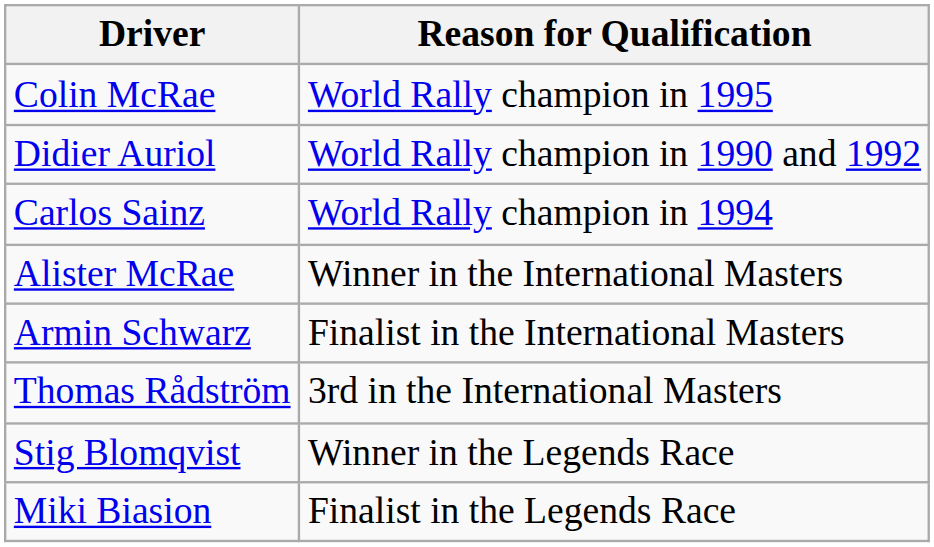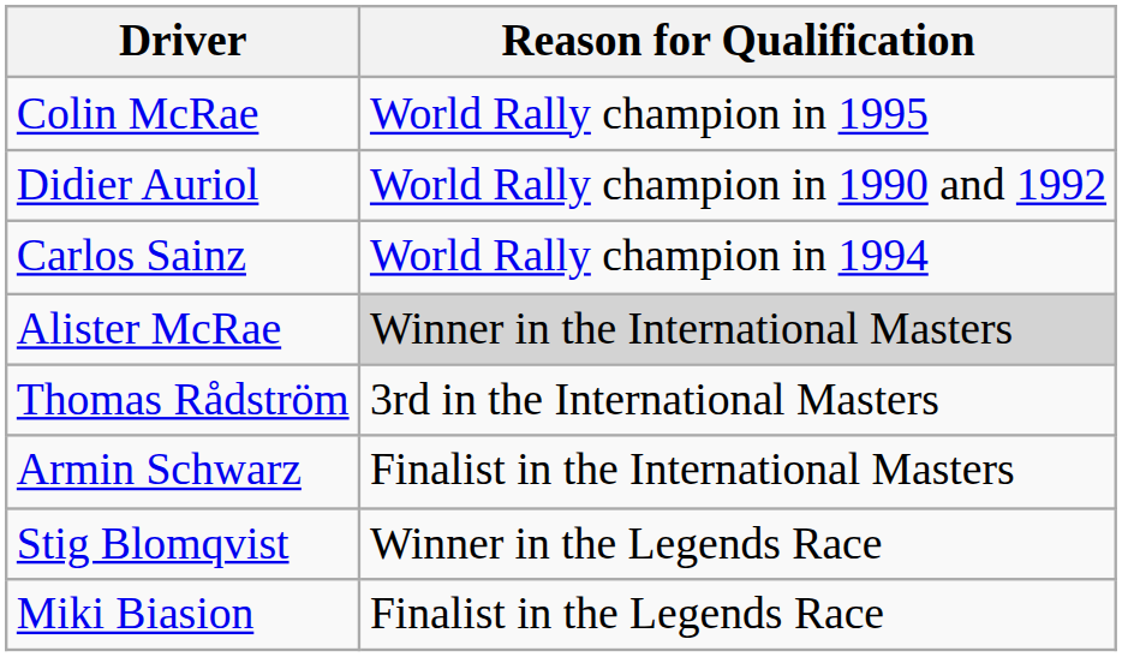Alister McRae | Reason for Qualification: no background -> lightgrey background
rows swapped: Armin Schwarz <-> Thomas Rådström
